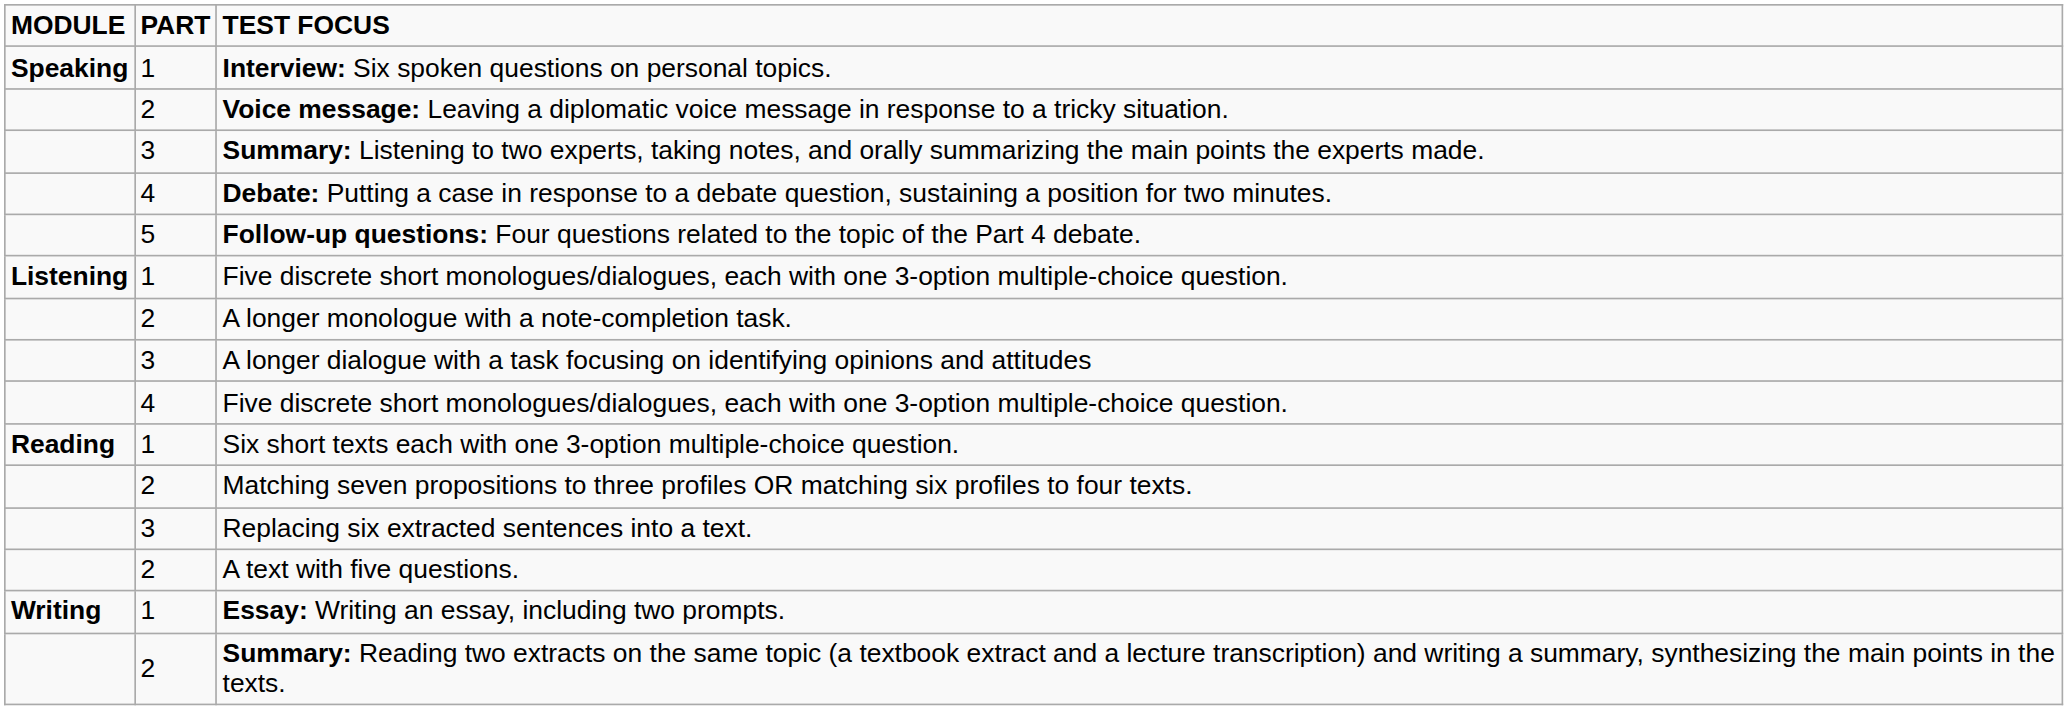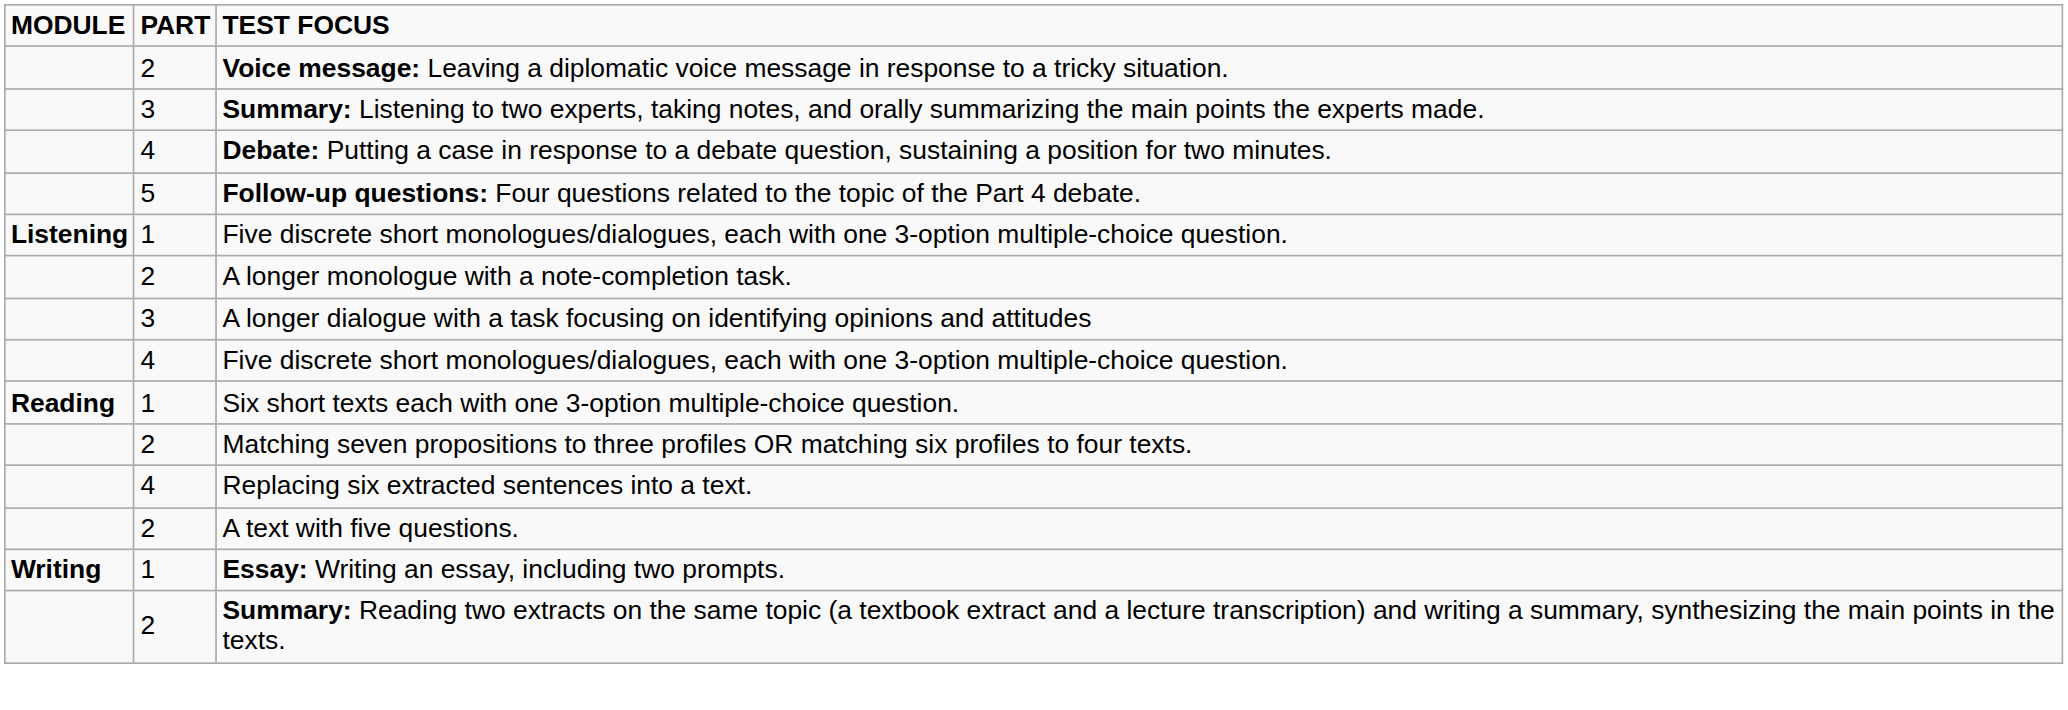- row: Speaking | 1 | Interview: Six spoken questions on personal topics.
Replacing six extracted sentences into a text. | PART: 3 -> 4
